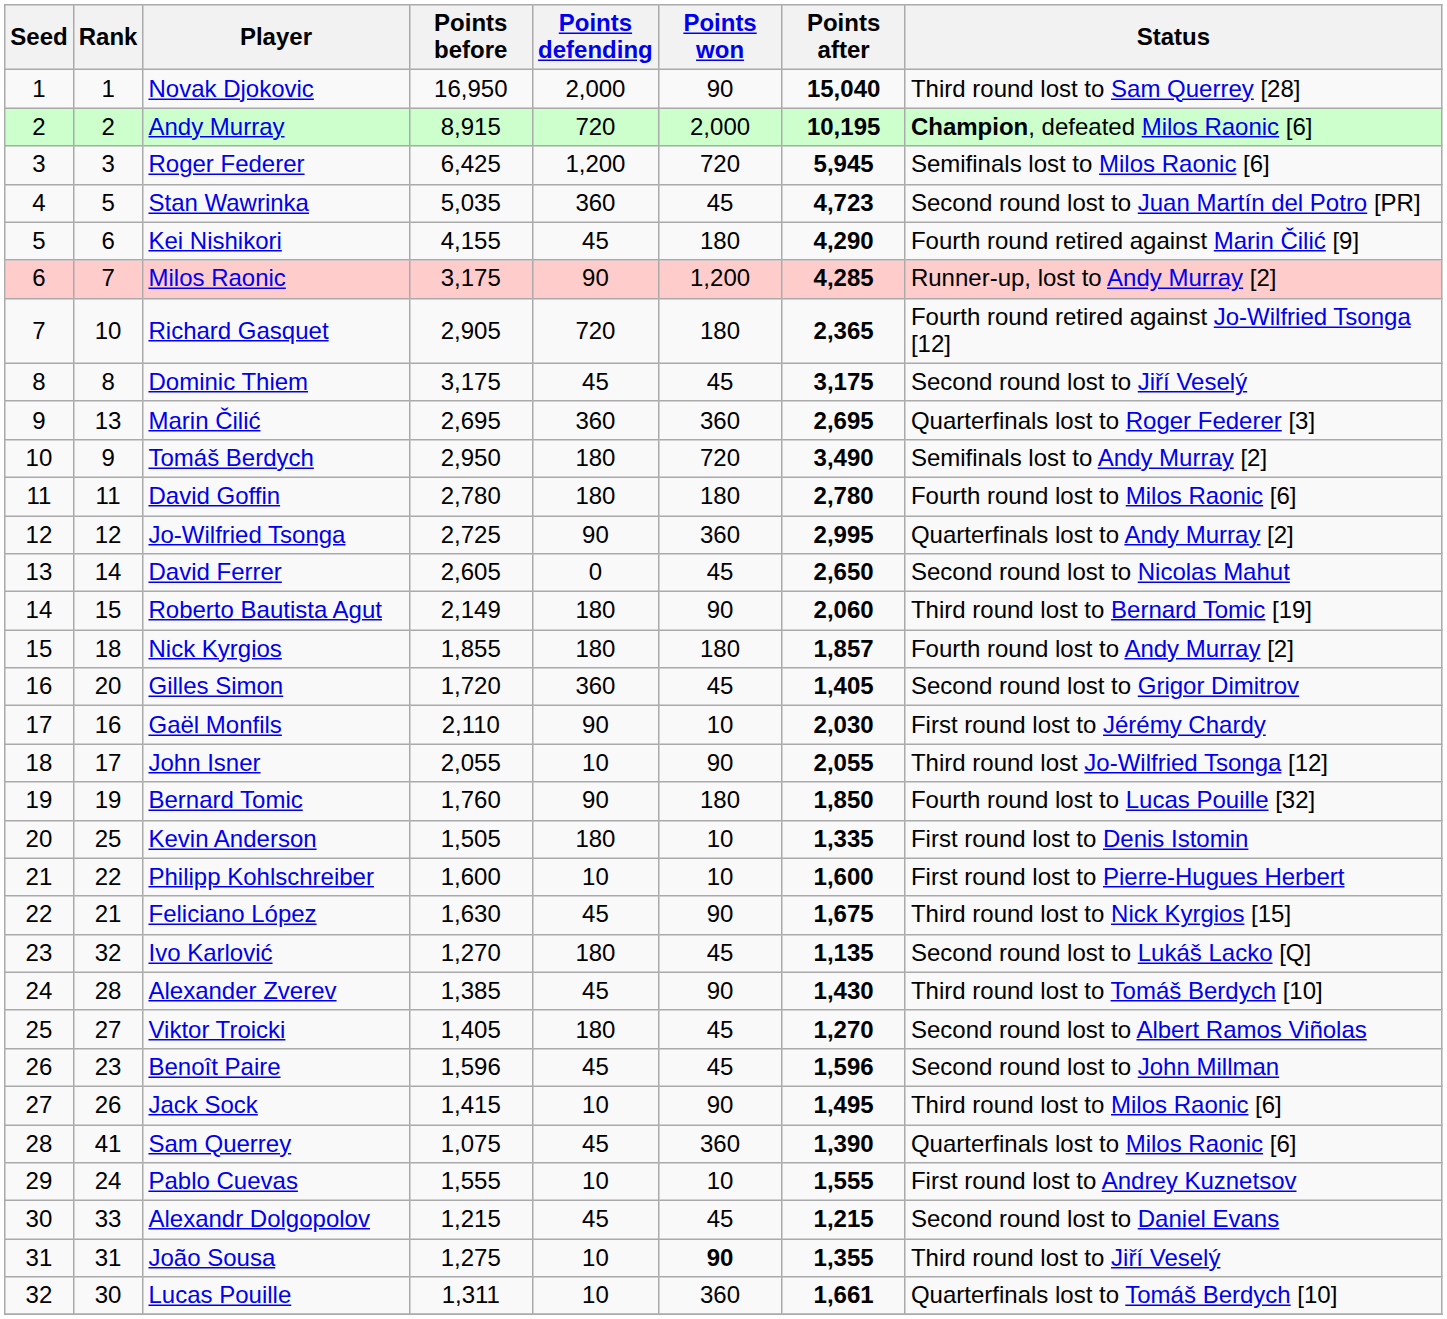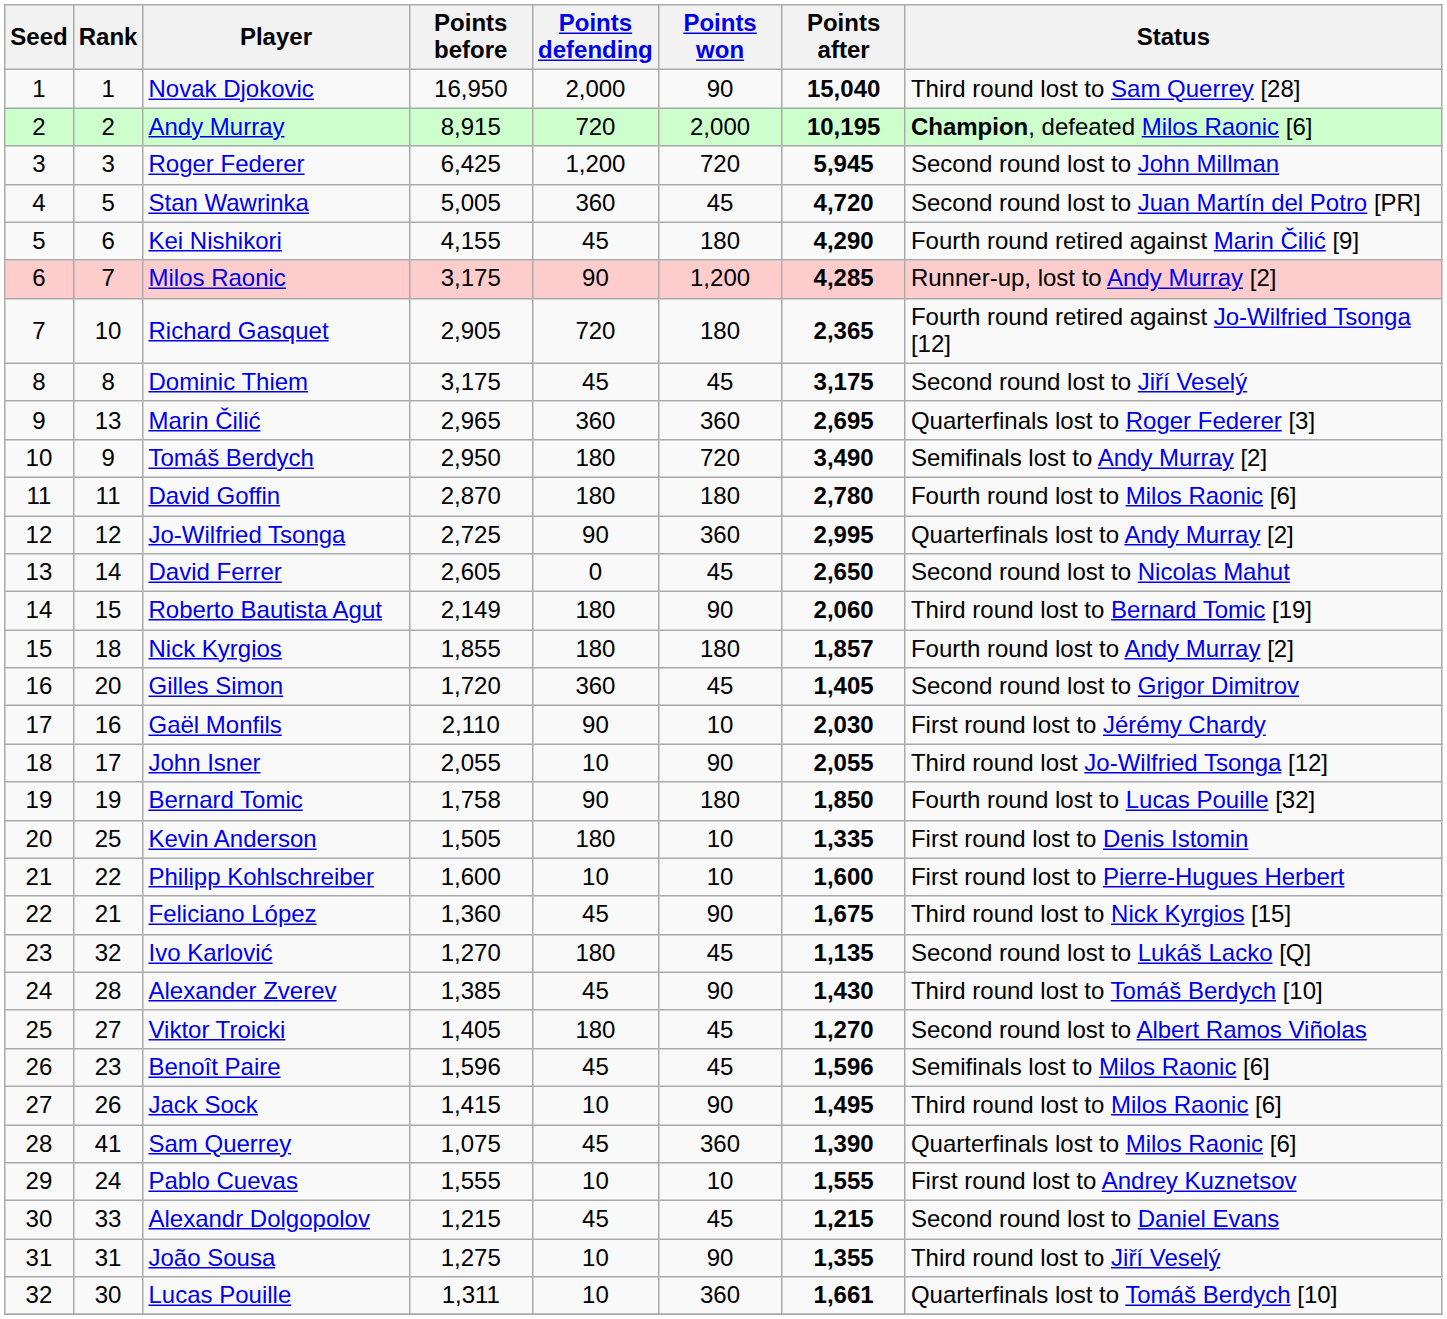Roger Federer | Status: Semifinals lost to Milos Raonic [6] -> Second round lost to John Millman
Stan Wawrinka | Points before: 5,035 -> 5,005
Stan Wawrinka | Points after: 4,723 -> 4,720
Marin Čilić | Points before: 2,695 -> 2,965
David Goffin | Points before: 2,780 -> 2,870
Bernard Tomic | Points before: 1,760 -> 1,758
Feliciano López | Points before: 1,630 -> 1,360
Benoît Paire | Status: Second round lost to John Millman -> Semifinals lost to Milos Raonic [6]
João Sousa | Points won: bold -> normal
